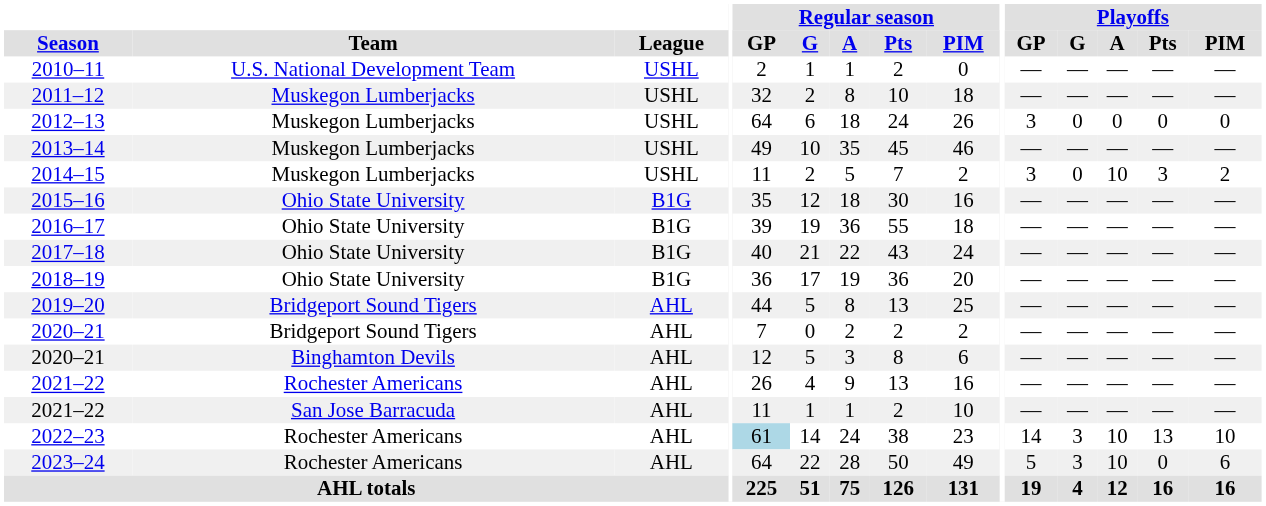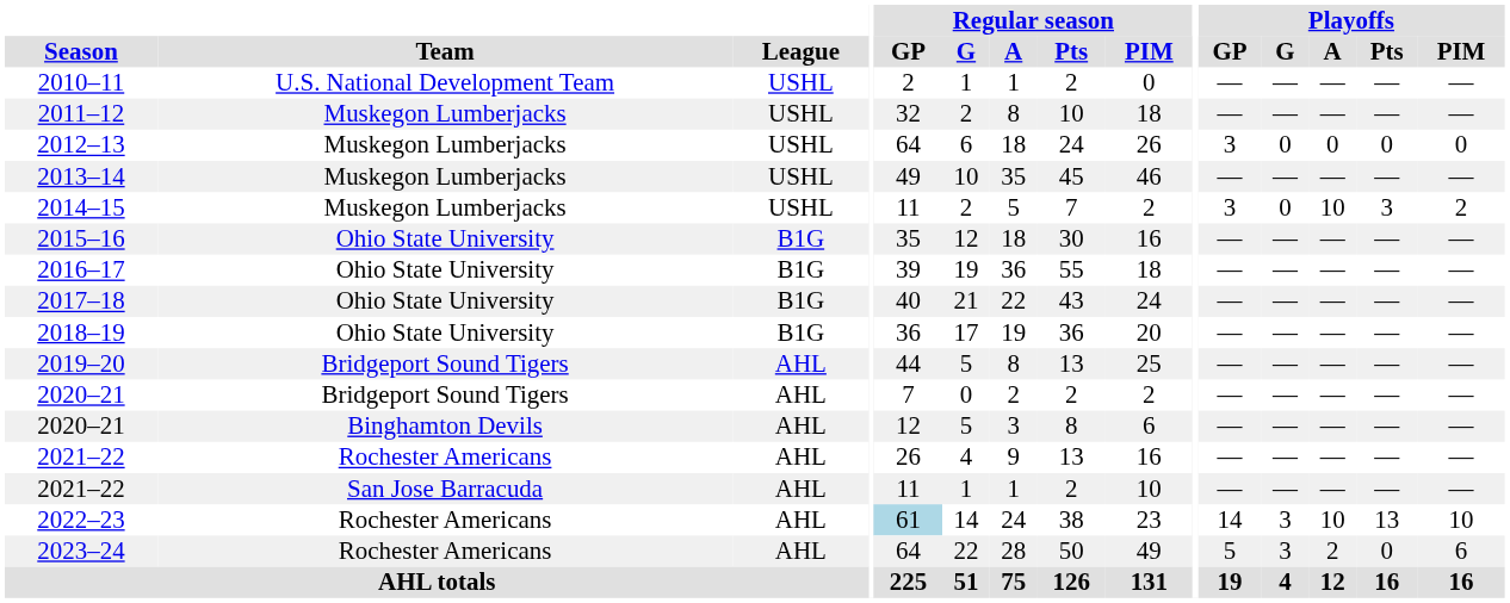2023–24 | Playoffs / A: 10 -> 2
